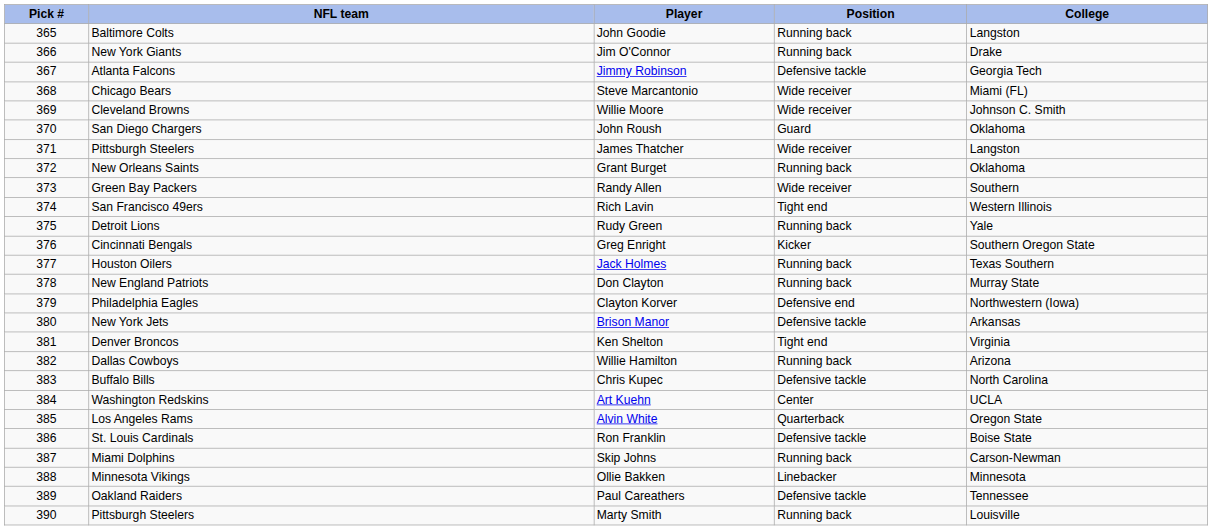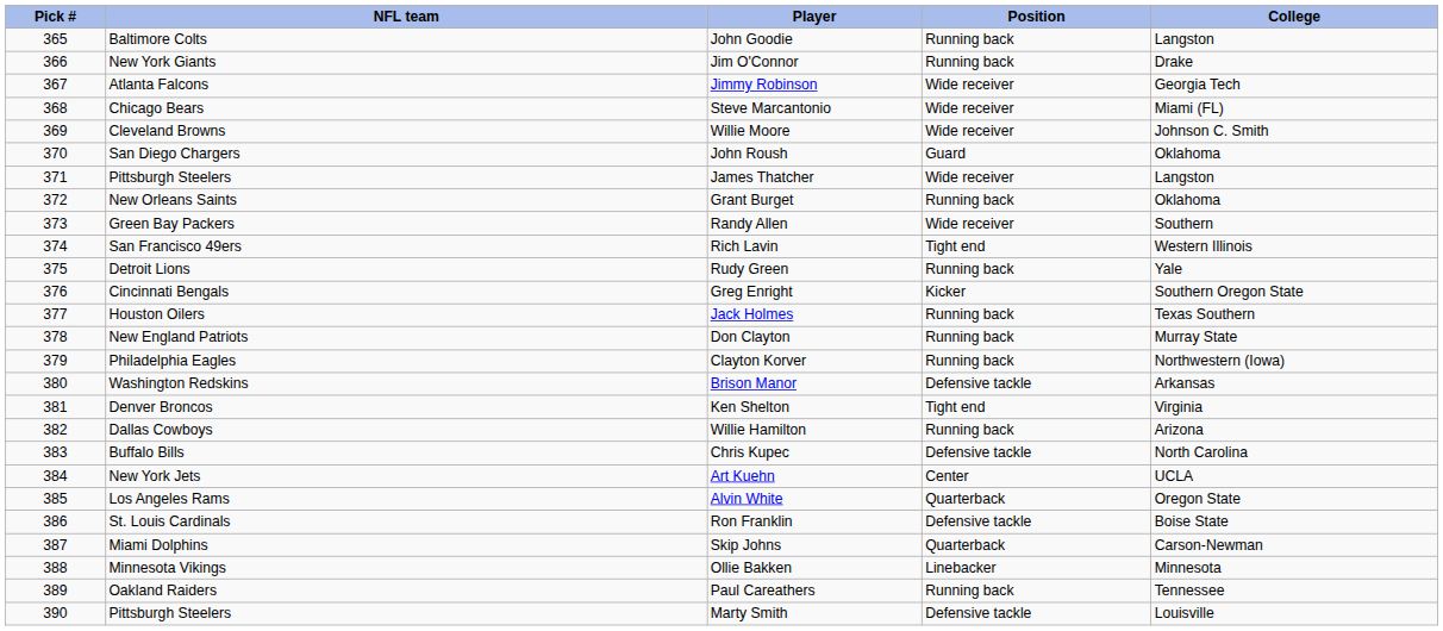Jimmy Robinson | Position: Defensive tackle -> Wide receiver
Clayton Korver | Position: Defensive end -> Running back
Brison Manor | NFL team: New York Jets -> Washington Redskins
Art Kuehn | NFL team: Washington Redskins -> New York Jets
Skip Johns | Position: Running back -> Quarterback
Paul Careathers | Position: Defensive tackle -> Running back
Marty Smith | Position: Running back -> Defensive tackle
